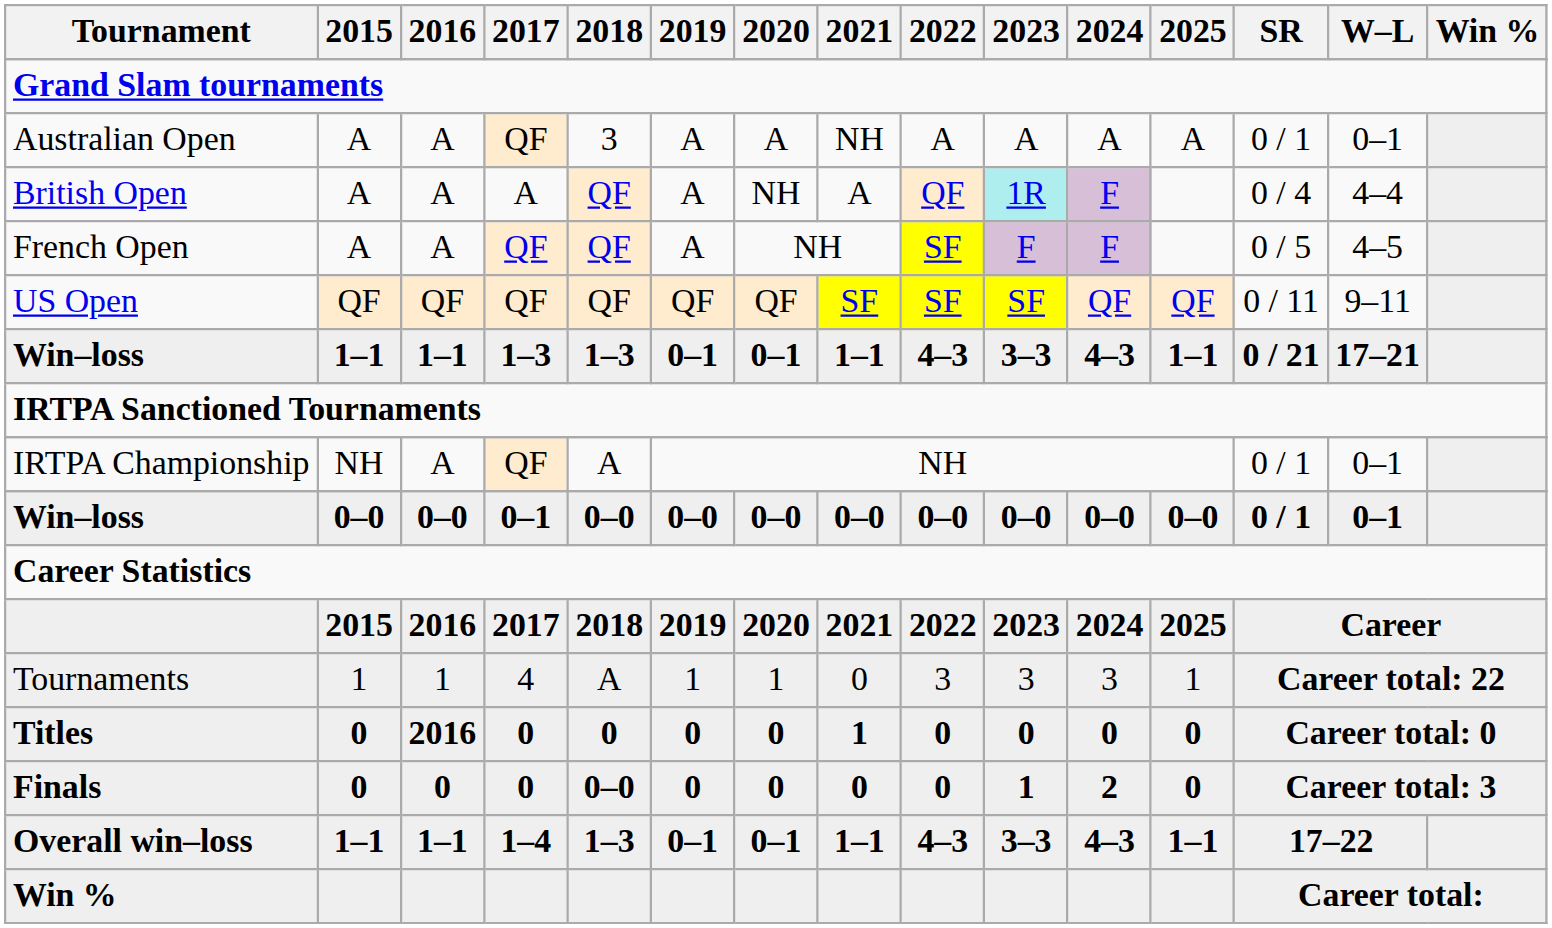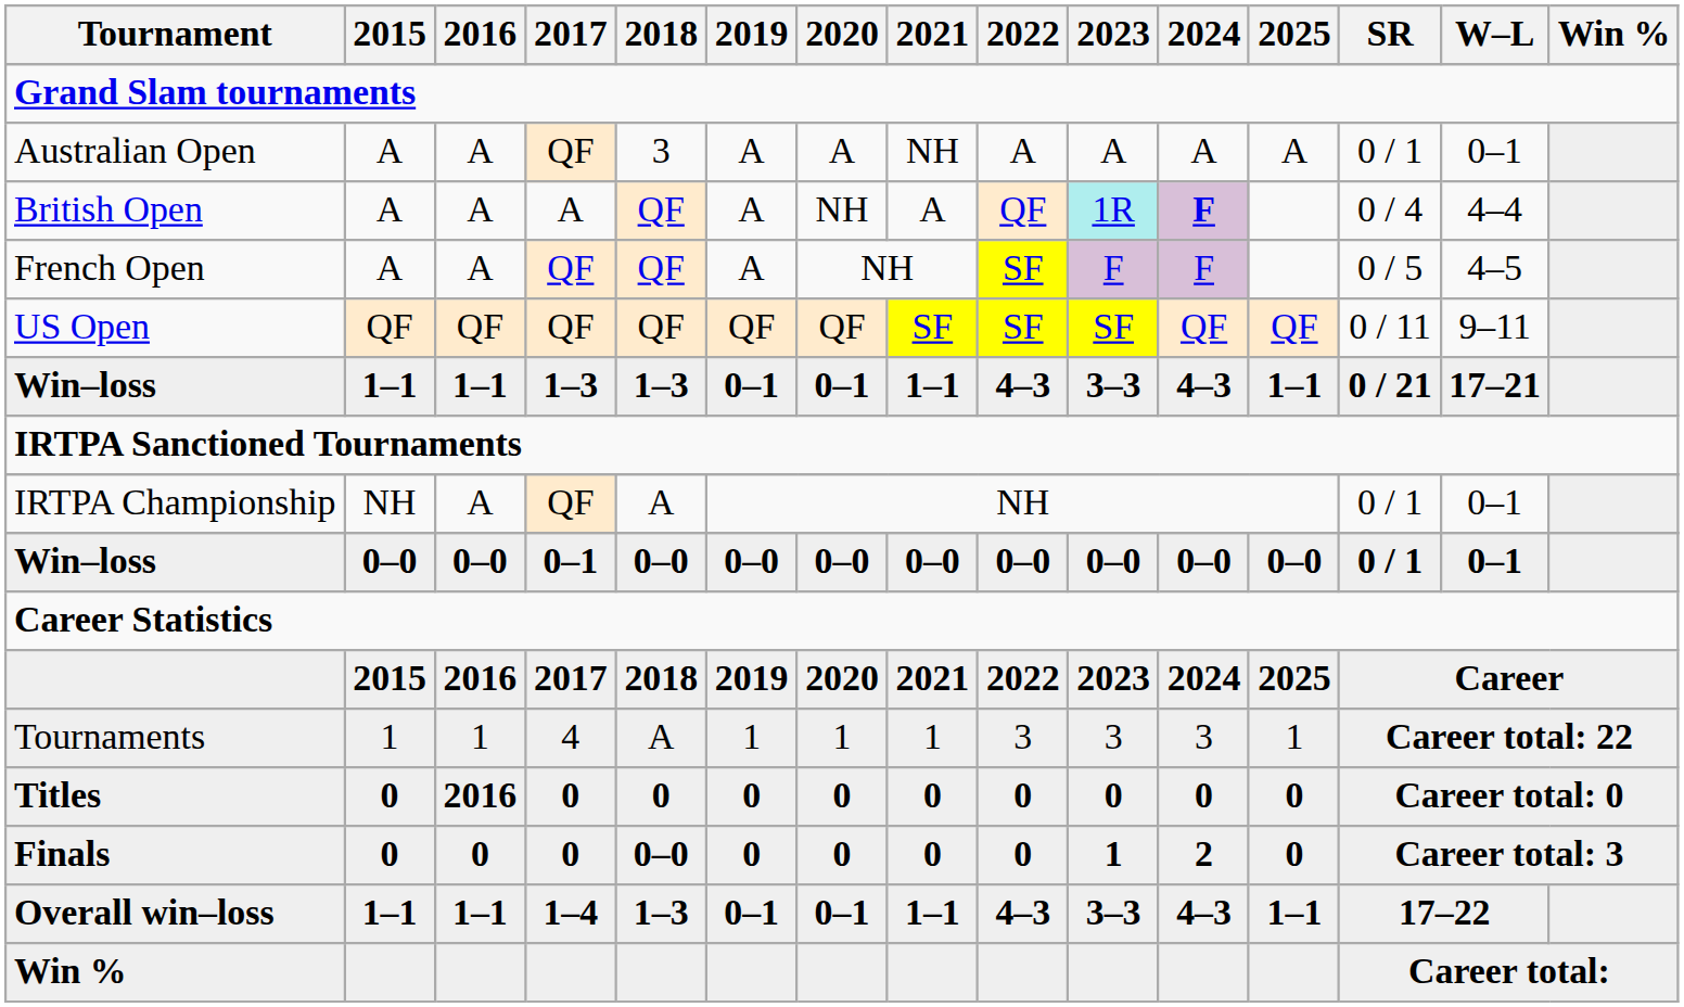British Open | 2024: normal -> bold
Tournaments | 2021: 0 -> 1
Titles | 2021: 1 -> 0
